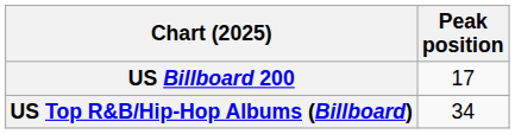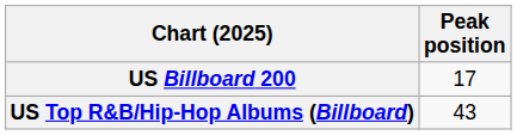US Top R&B/Hip-Hop Albums (Billboard) | Peak position: 34 -> 43
